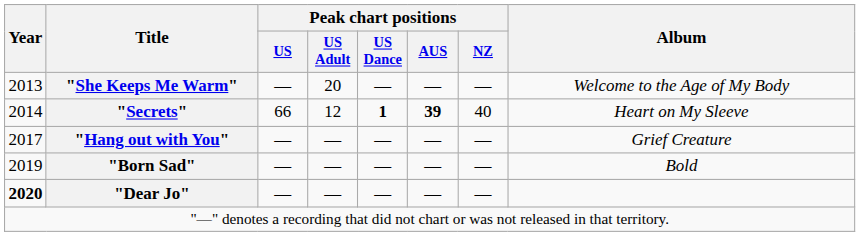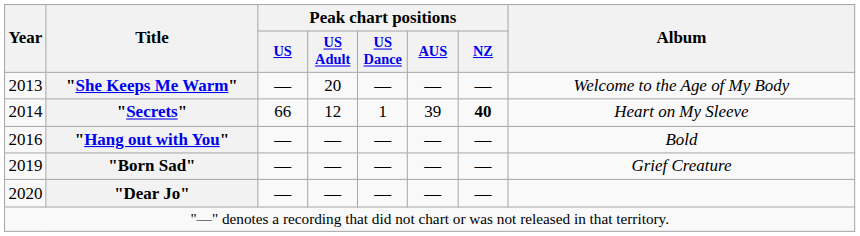"Secrets" | Peak chart positions / US Dance: bold -> normal
"Secrets" | Peak chart positions / AUS: bold -> normal
"Secrets" | Peak chart positions / NZ: normal -> bold
"Hang out with You" | Year: 2017 -> 2016
"Hang out with You" | Album: Grief Creature -> Bold
"Born Sad" | Album: Bold -> Grief Creature
"Dear Jo" | Year: bold -> normal
